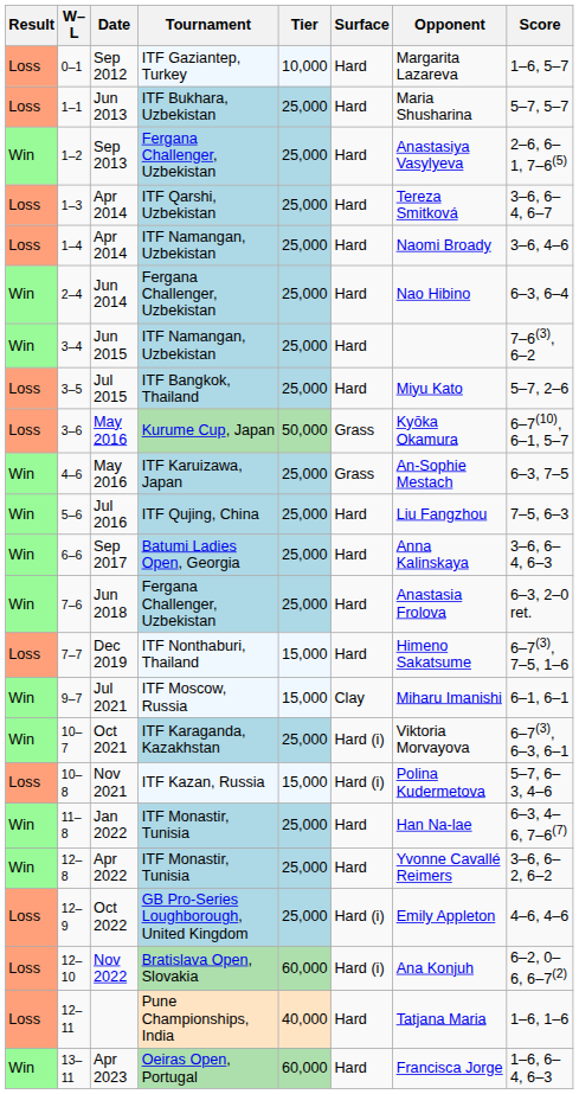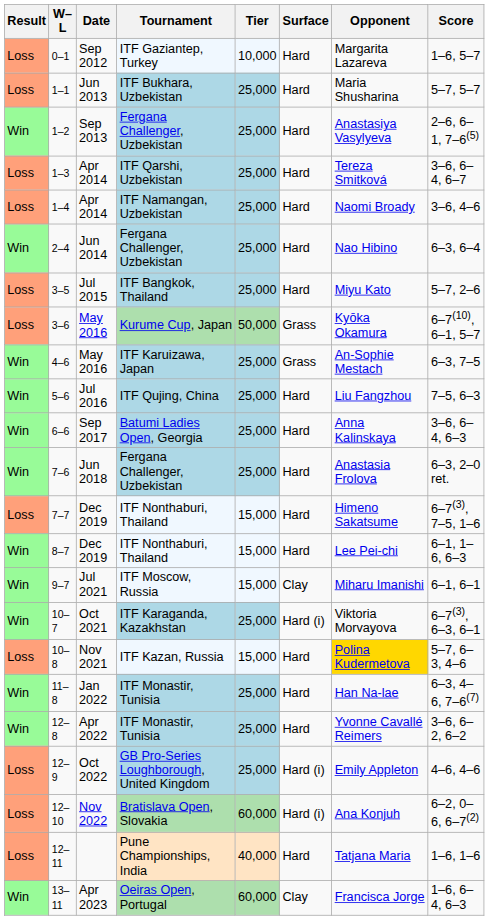- row: Win | 3–4 | Jun 2015 | ITF Namangan, Uzbekistan | 25,000 | Hard | 7–6(3), 6–2
+ row: Win | 8–7 | Dec 2019 | ITF Nonthaburi, Thailand | 15,000 | Hard | Lee Pei-chi | 6–1, 1–6, 6–3
10–8 | Surface: Hard (i) -> Hard
10–8 | Opponent: no background -> gold background
13–11 | Surface: Hard -> Clay
